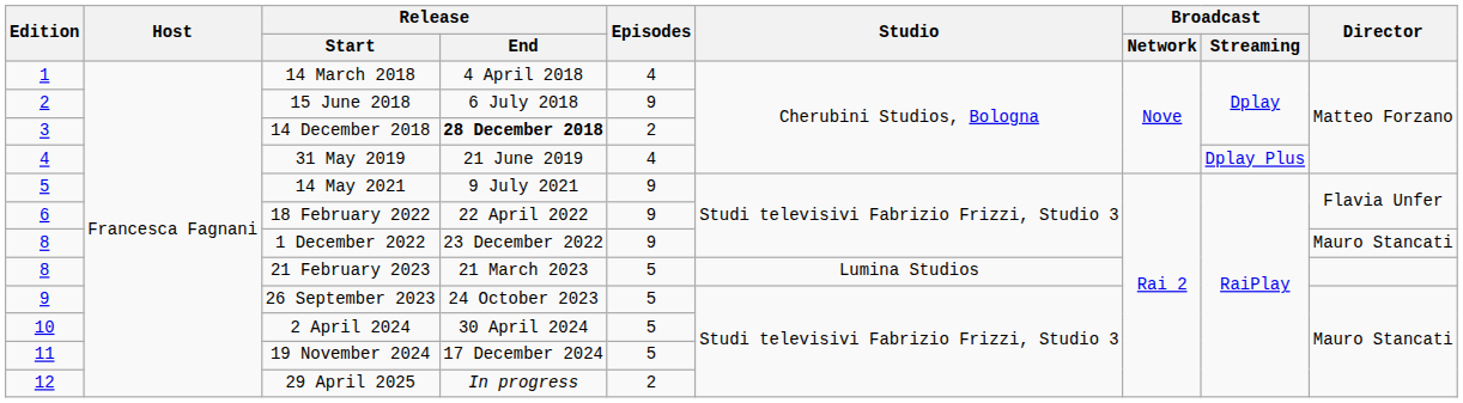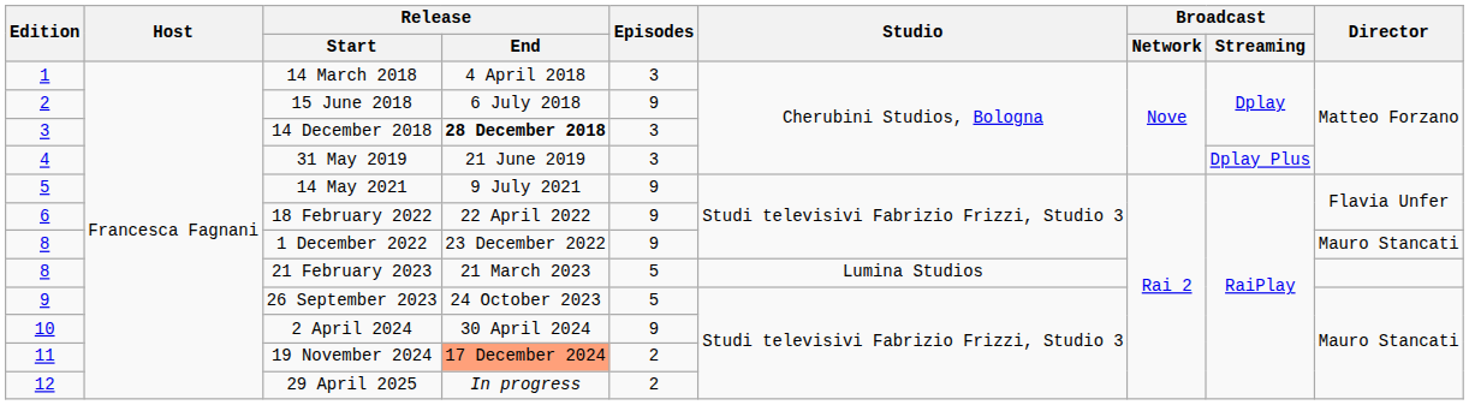14 March 2018 | Episodes: 4 -> 3
14 December 2018 | Episodes: 2 -> 3
31 May 2019 | Episodes: 4 -> 3
2 April 2024 | Episodes: 5 -> 9
19 November 2024 | Release / End: no background -> lightsalmon background
19 November 2024 | Episodes: 5 -> 2
